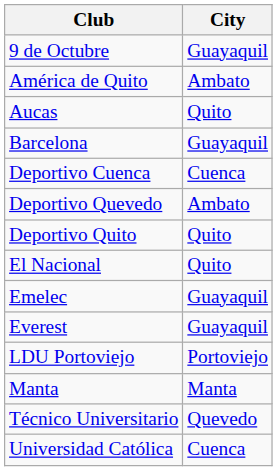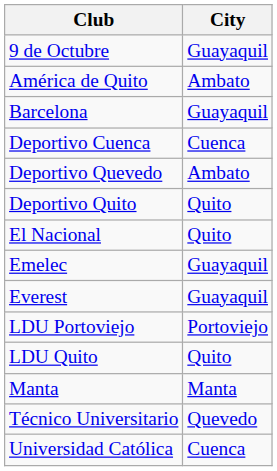- row: Aucas | Quito
+ row: LDU Quito | Quito
